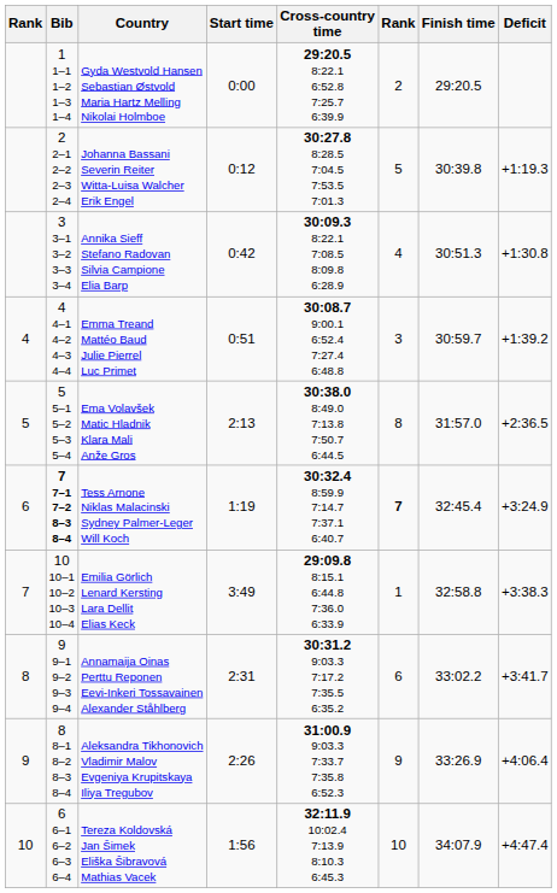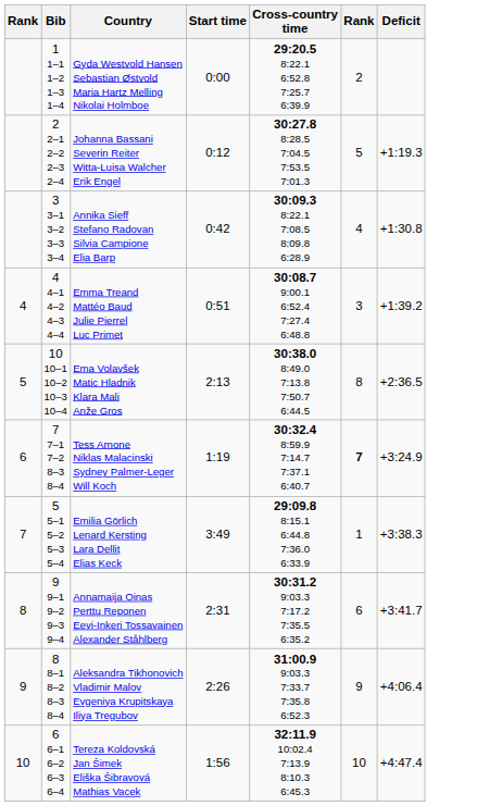- column: Finish time | 29:20.5 | 30:39.8 | 30:51.3 | 30:59.7 | 31:57.0 | 32:45.4 | 32:58.8 | 33:02.2 | 33:26.9 | 34:07.9
Ema Volavšek Matic Hladnik Klara Mali Anže Gros | Bib: 5 5–1 5–2 5–3 5–4 -> 10 10–1 10–2 10–3 10–4
Tess Arnone Niklas Malacinski Sydney Palmer-Leger Will Koch | Bib: bold -> normal
Emilia Görlich Lenard Kersting Lara Dellit Elias Keck | Bib: 10 10–1 10–2 10–3 10–4 -> 5 5–1 5–2 5–3 5–4
